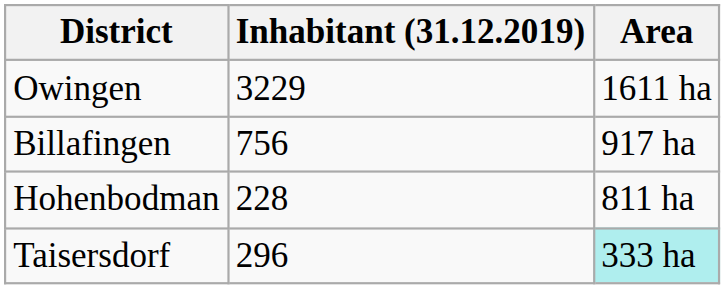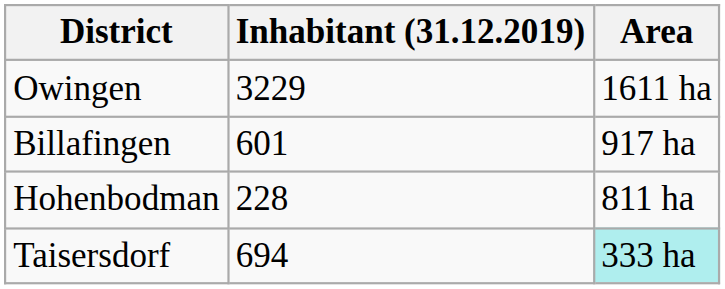Billafingen | Inhabitant (31.12.2019): 756 -> 601
Taisersdorf | Inhabitant (31.12.2019): 296 -> 694
